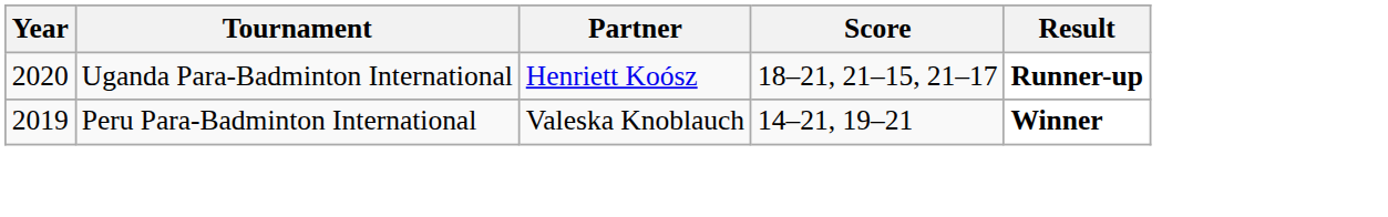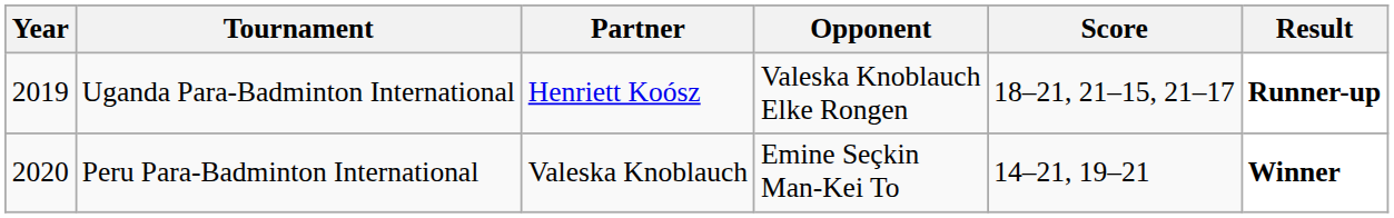+ column: Opponent | Valeska Knoblauch Elke Rongen | Emine Seçkin Man-Kei To
Uganda Para-Badminton International | Year: 2020 -> 2019
Peru Para-Badminton International | Year: 2019 -> 2020
